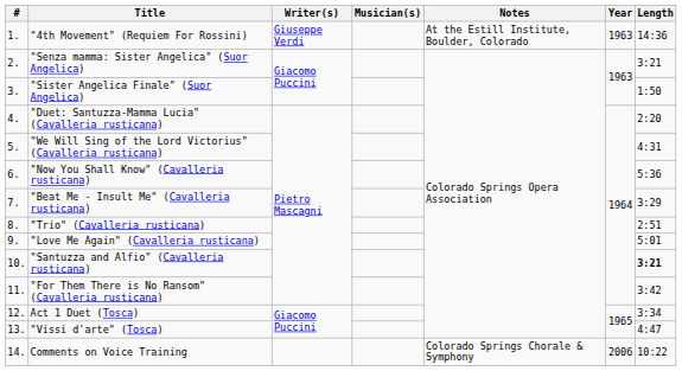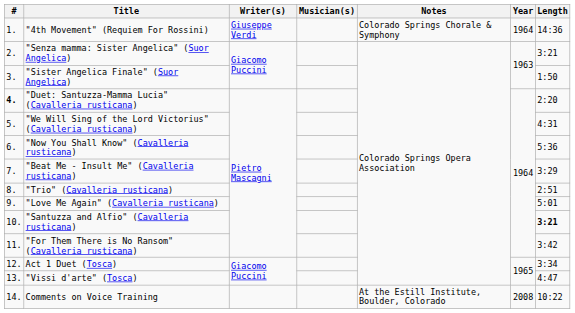"4th Movement" (Requiem For Rossini) | Notes: At the Estill Institute, Boulder, Colorado -> Colorado Springs Chorale & Symphony
"4th Movement" (Requiem For Rossini) | Year: 1963 -> 1964
"Duet: Santuzza-Mamma Lucia" (Cavalleria rusticana) | #: normal -> bold
Comments on Voice Training | Notes: Colorado Springs Chorale & Symphony -> At the Estill Institute, Boulder, Colorado
Comments on Voice Training | Year: 2006 -> 2008
